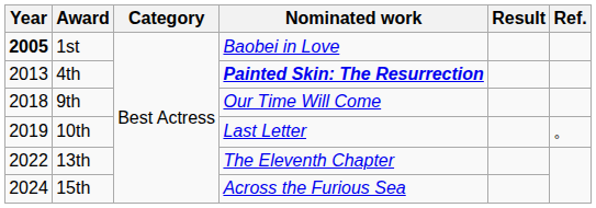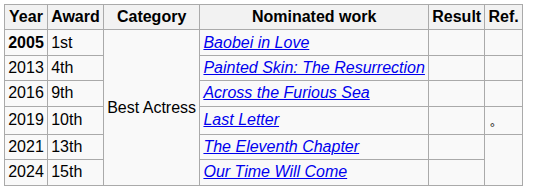4th | Nominated work: bold -> normal
9th | Year: 2018 -> 2016
9th | Nominated work: Our Time Will Come -> Across the Furious Sea
13th | Year: 2022 -> 2021
15th | Nominated work: Across the Furious Sea -> Our Time Will Come
